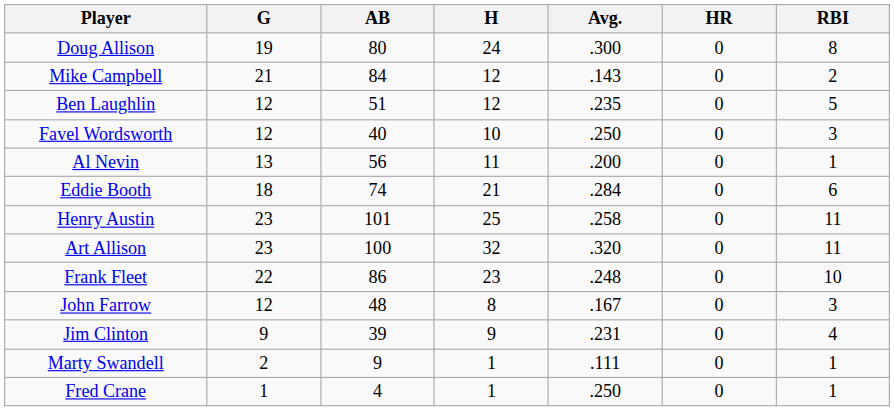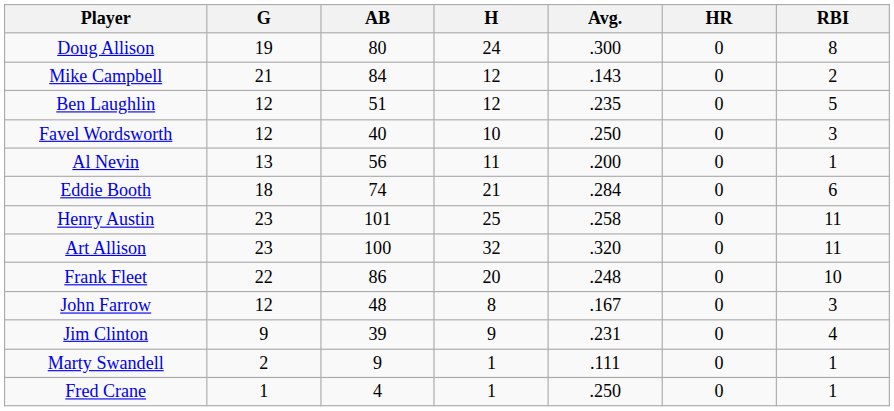Frank Fleet | H: 23 -> 20
